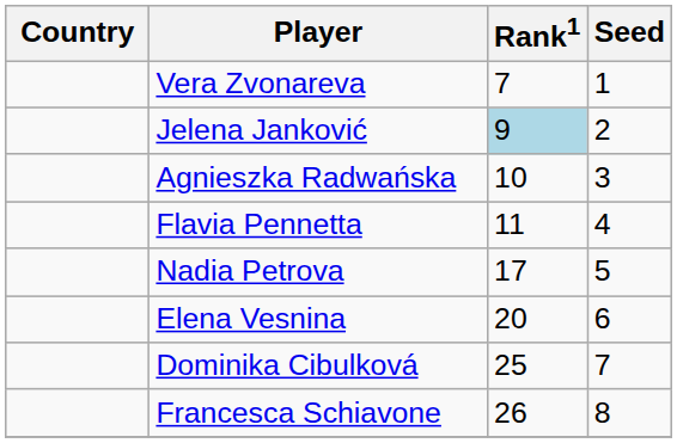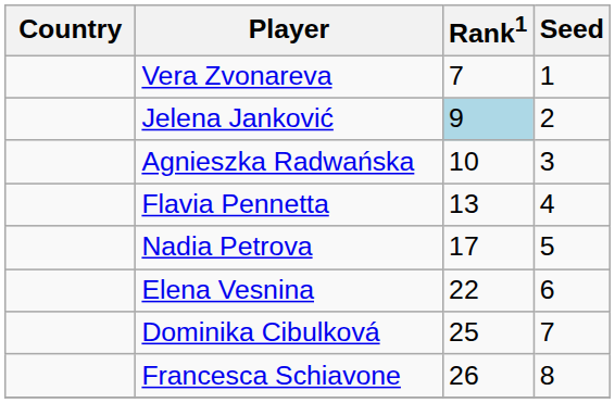Flavia Pennetta | Rank1: 11 -> 13
Elena Vesnina | Rank1: 20 -> 22
